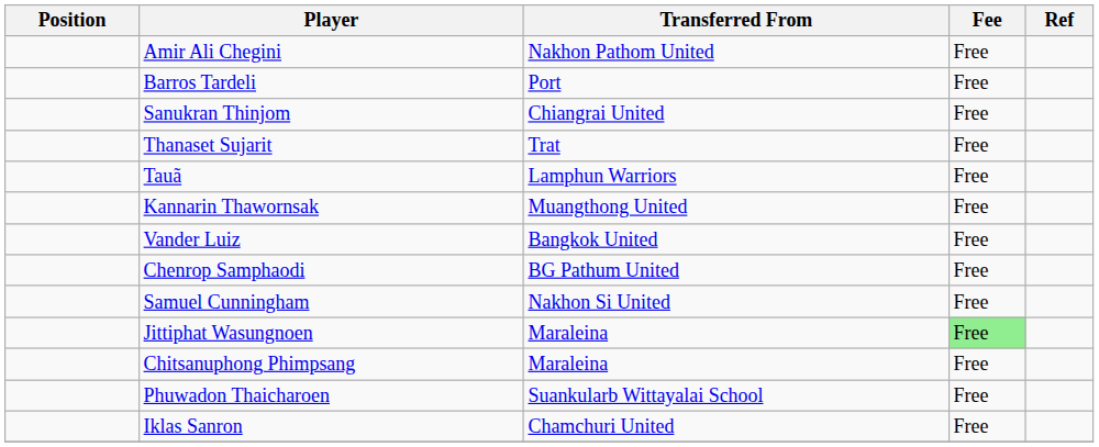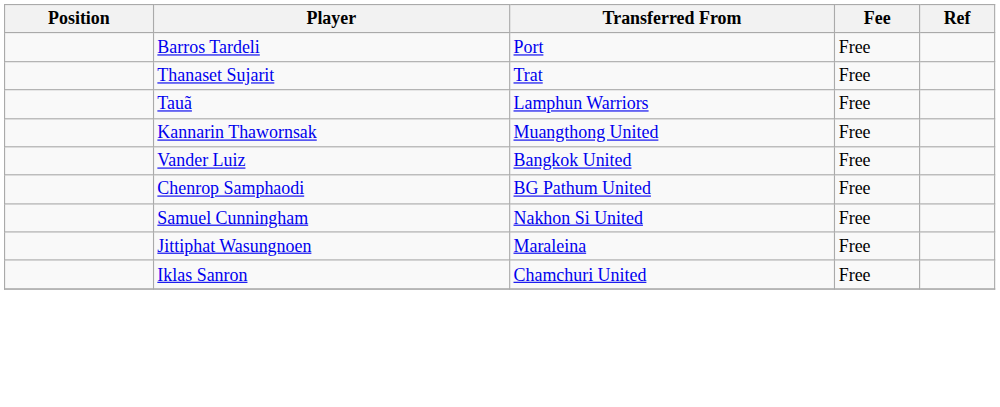- row: Amir Ali Chegini | Nakhon Pathom United | Free
- row: Sanukran Thinjom | Chiangrai United | Free
Jittiphat Wasungnoen | Fee: lightgreen background -> no background
- row: Chitsanuphong Phimpsang | Maraleina | Free
- row: Phuwadon Thaicharoen | Suankularb Wittayalai School | Free
